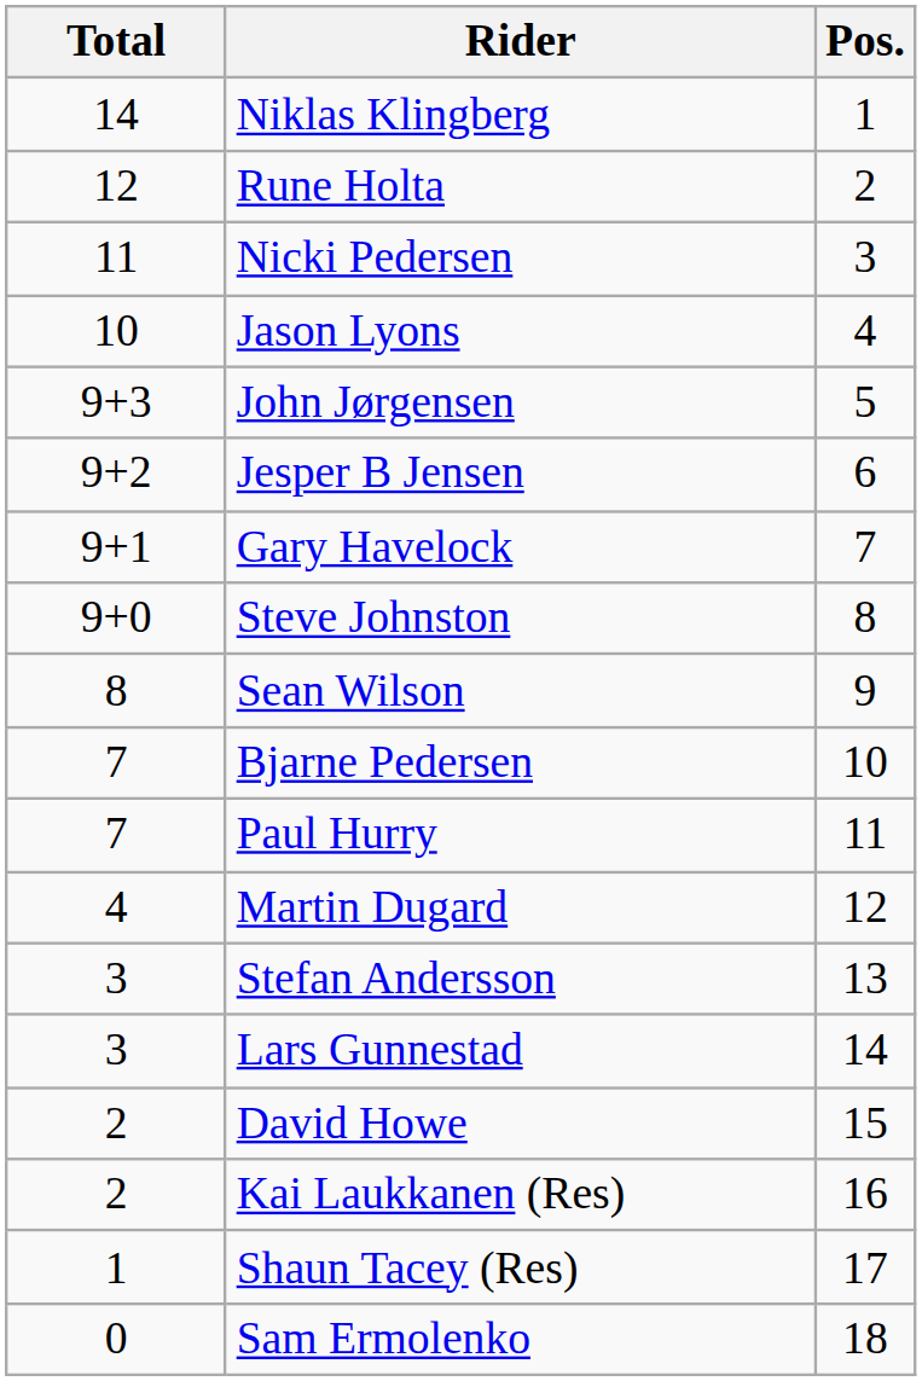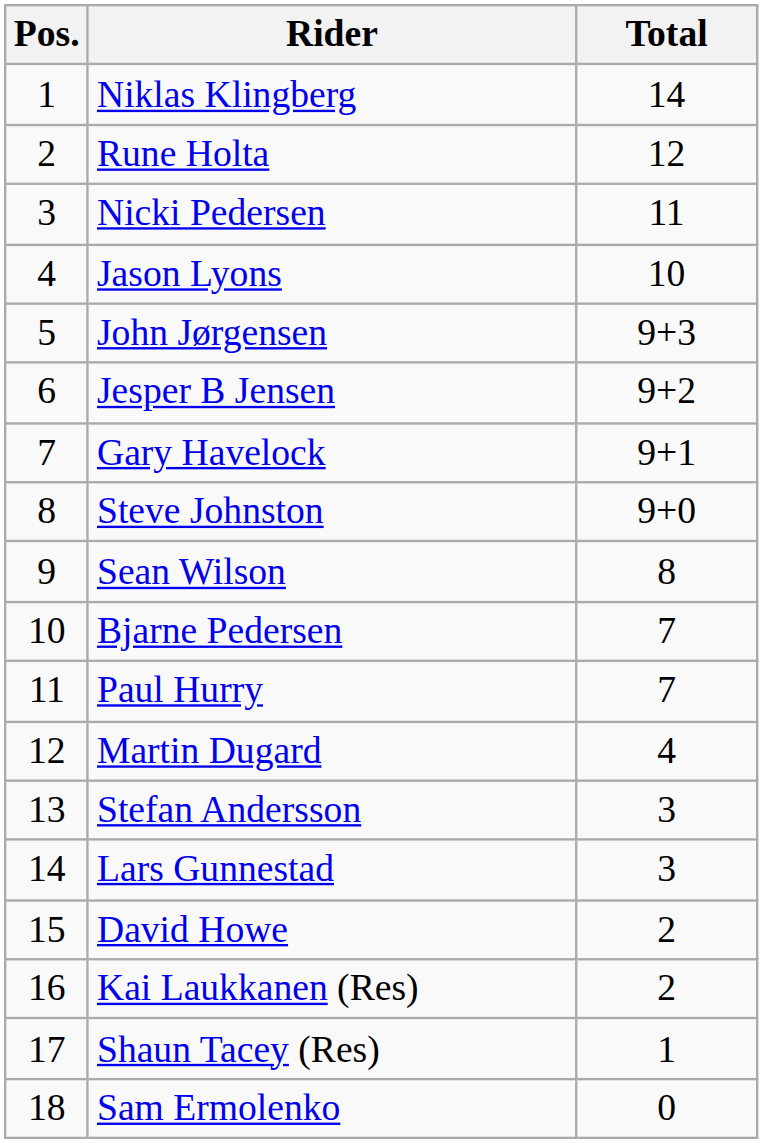columns swapped: Pos. <-> Total
